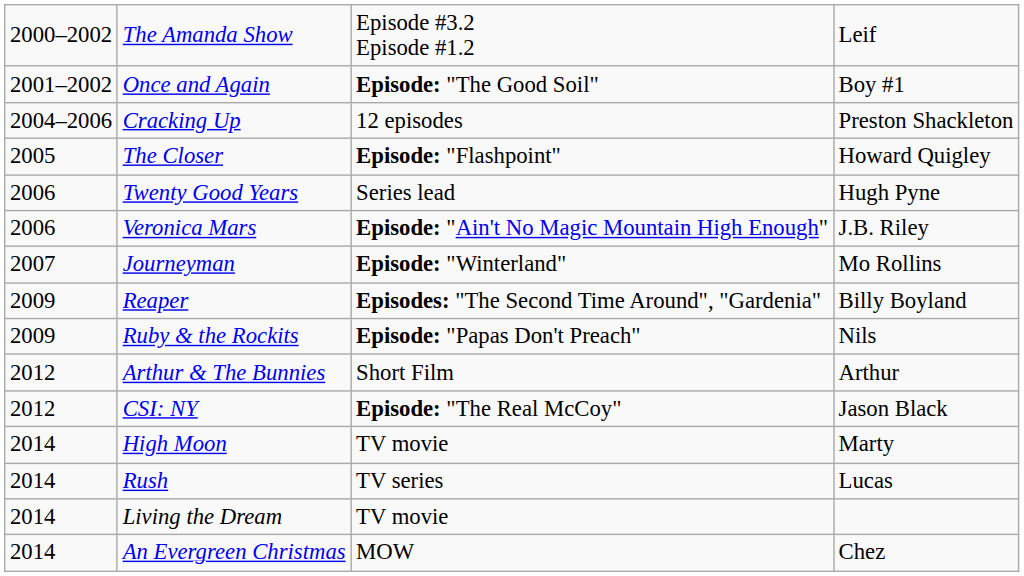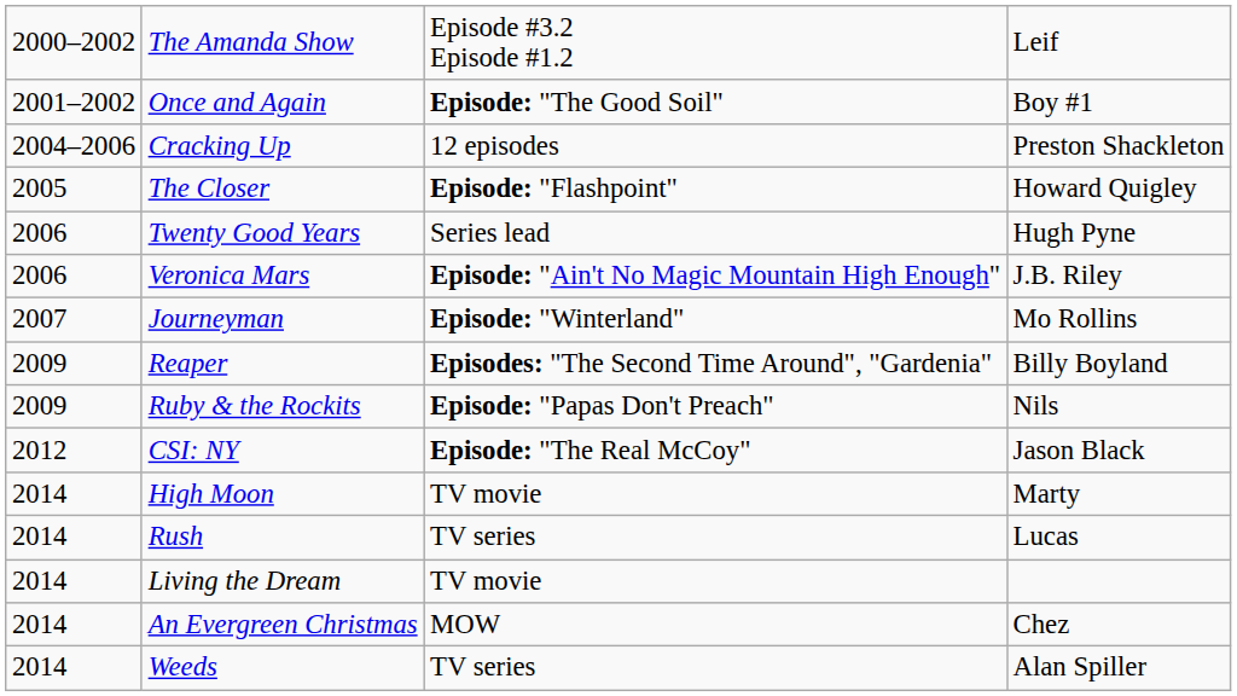- row: 2012 | Arthur & The Bunnies | Short Film | Arthur
+ row: 2014 | Weeds | TV series | Alan Spiller
